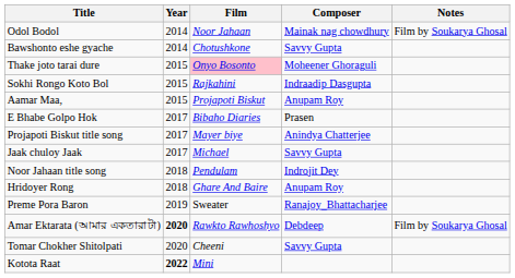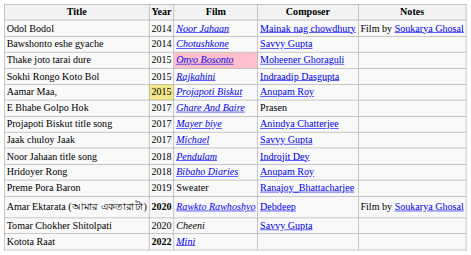Aamar Maa, | Year: no background -> khaki background
E Bhabe Golpo Hok | Film: Bibaho Diaries -> Ghare And Baire
Hridoyer Rong | Film: Ghare And Baire -> Bibaho Diaries
